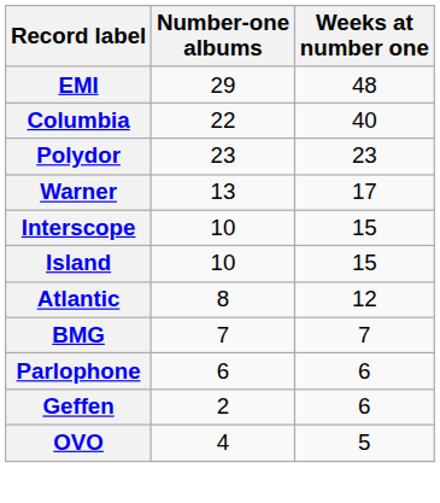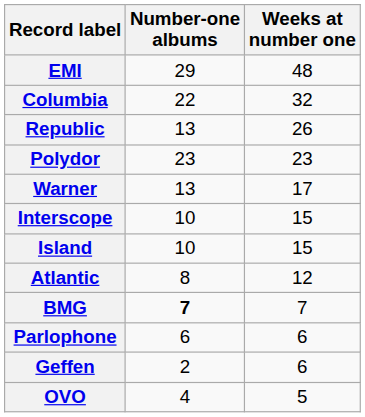Columbia | Weeks at number one: 40 -> 32
+ row: Republic | 13 | 26
BMG | Number-one albums: normal -> bold
